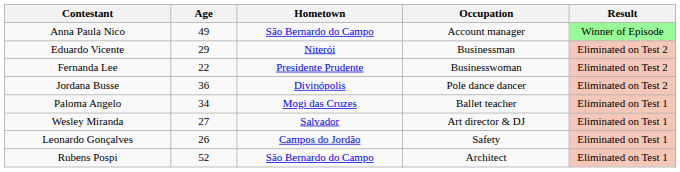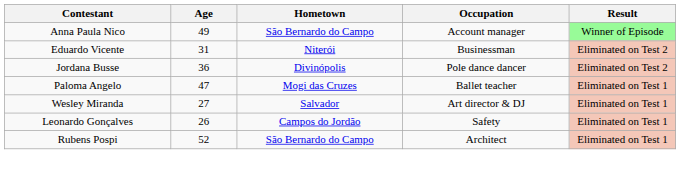Eduardo Vicente | Age: 29 -> 31
- row: Fernanda Lee | 22 | Presidente Prudente | Businesswoman | Eliminated on Test 2
Paloma Angelo | Age: 34 -> 47
